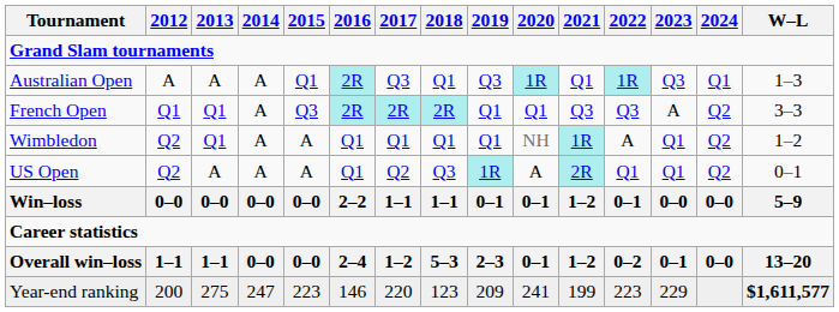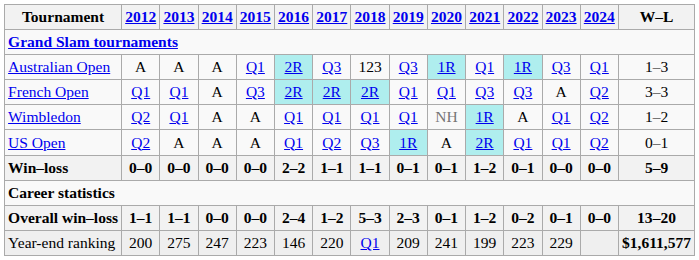Australian Open | 2018: Q1 -> 123
Year-end ranking | 2018: 123 -> Q1
